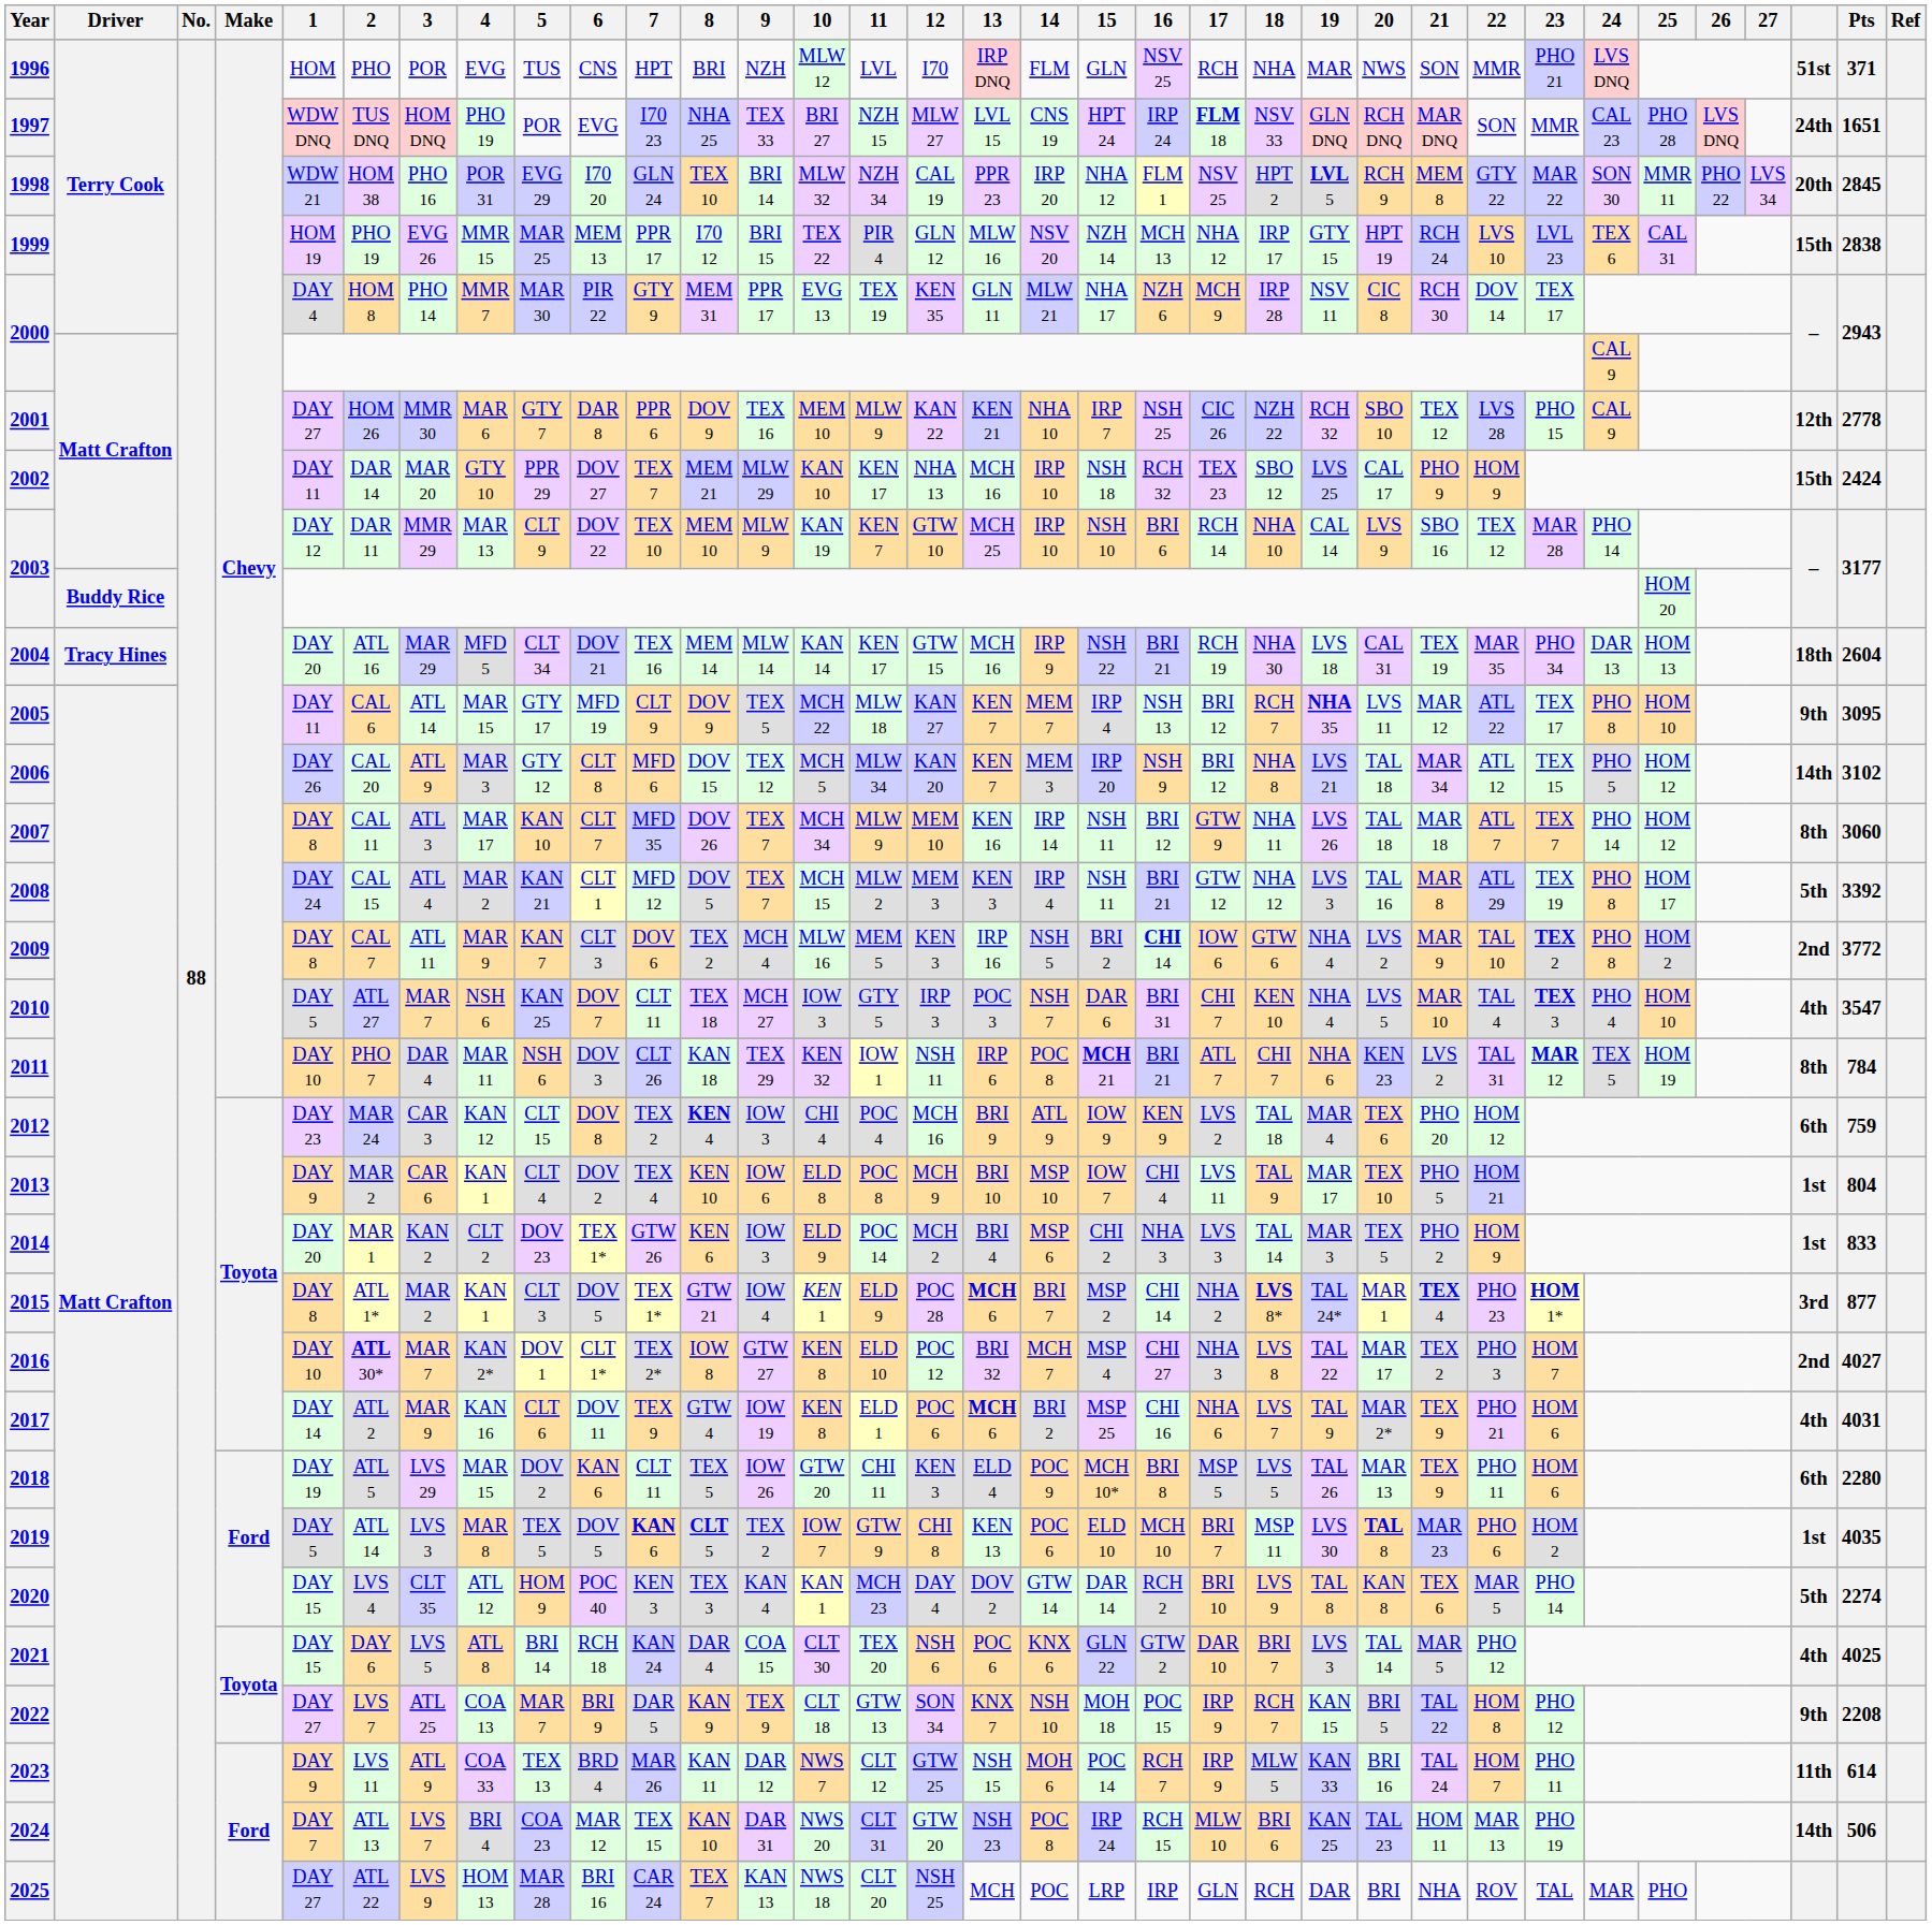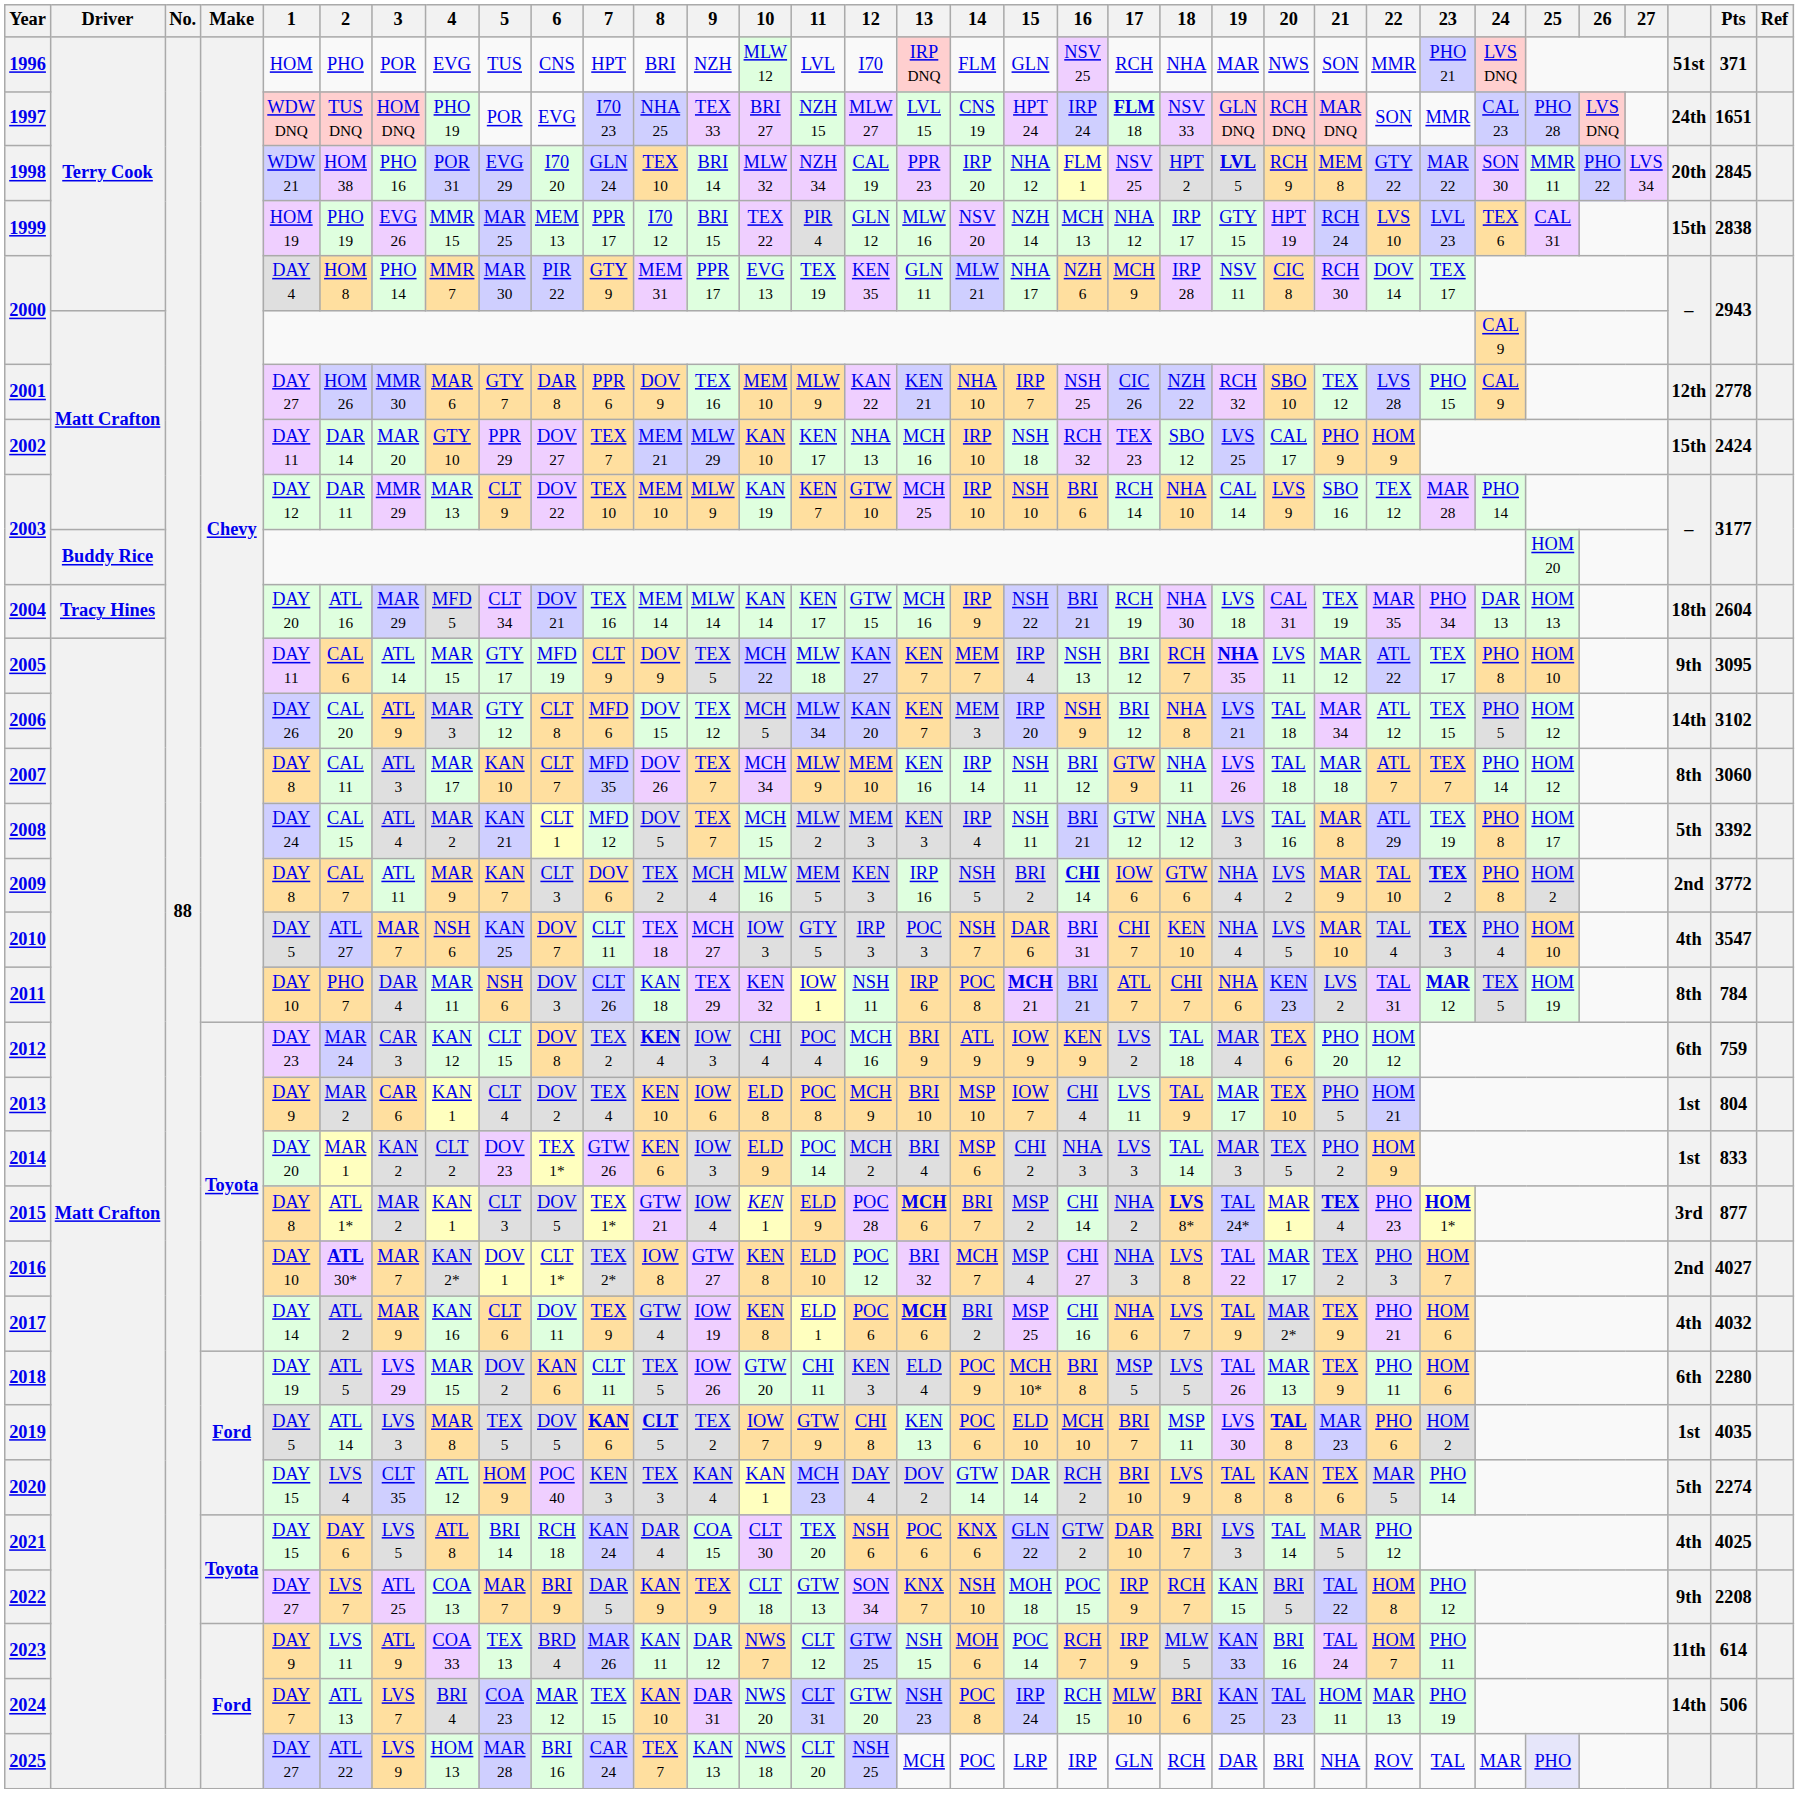2017 | Pts: 4031 -> 4032
2025 | 25: no background -> lavender background
